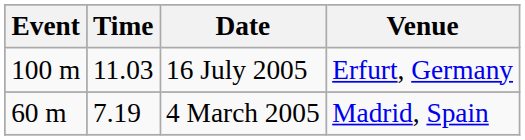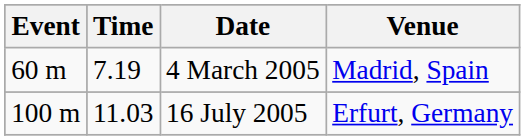rows swapped: 16 July 2005 <-> 4 March 2005
